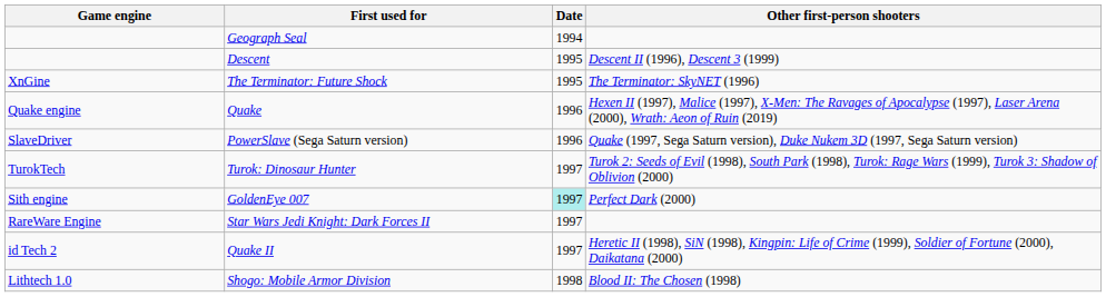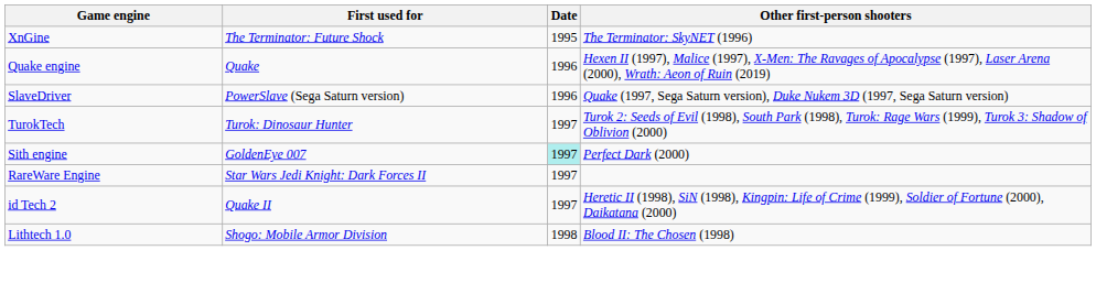- row: Geograph Seal | 1994
- row: Descent | 1995 | Descent II (1996), Descent 3 (1999)
